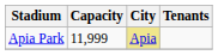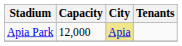Apia Park | Capacity: 11,999 -> 12,000
